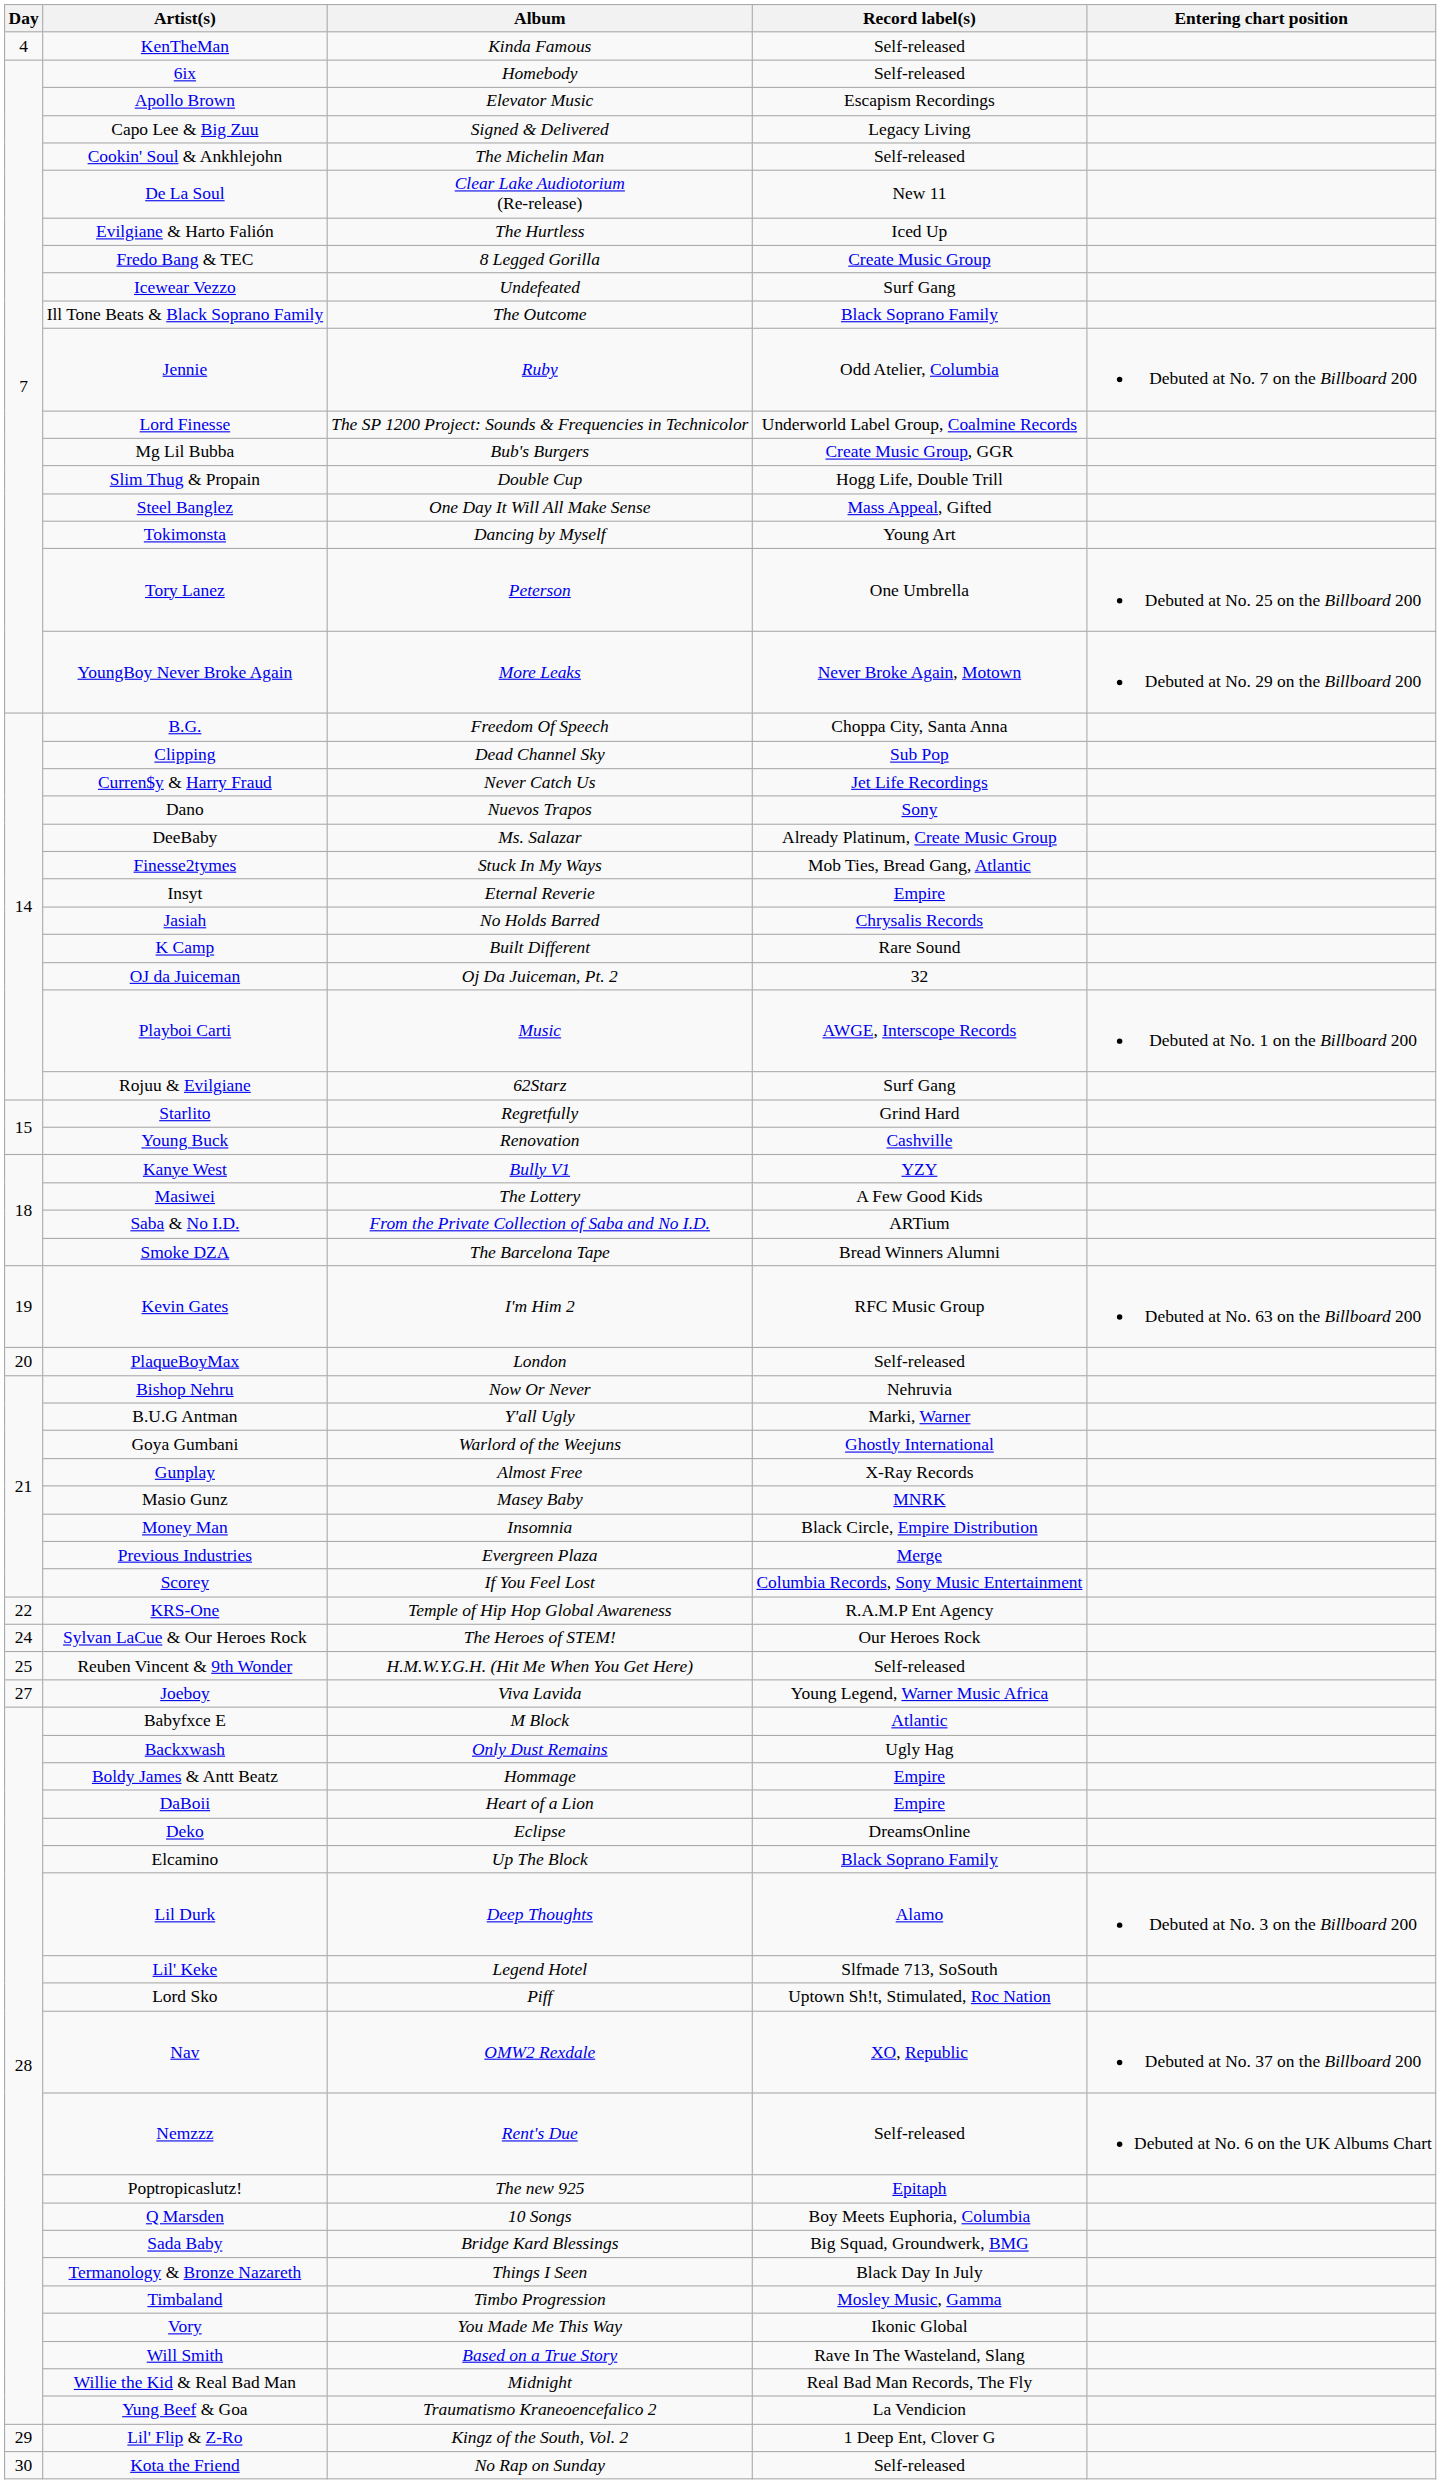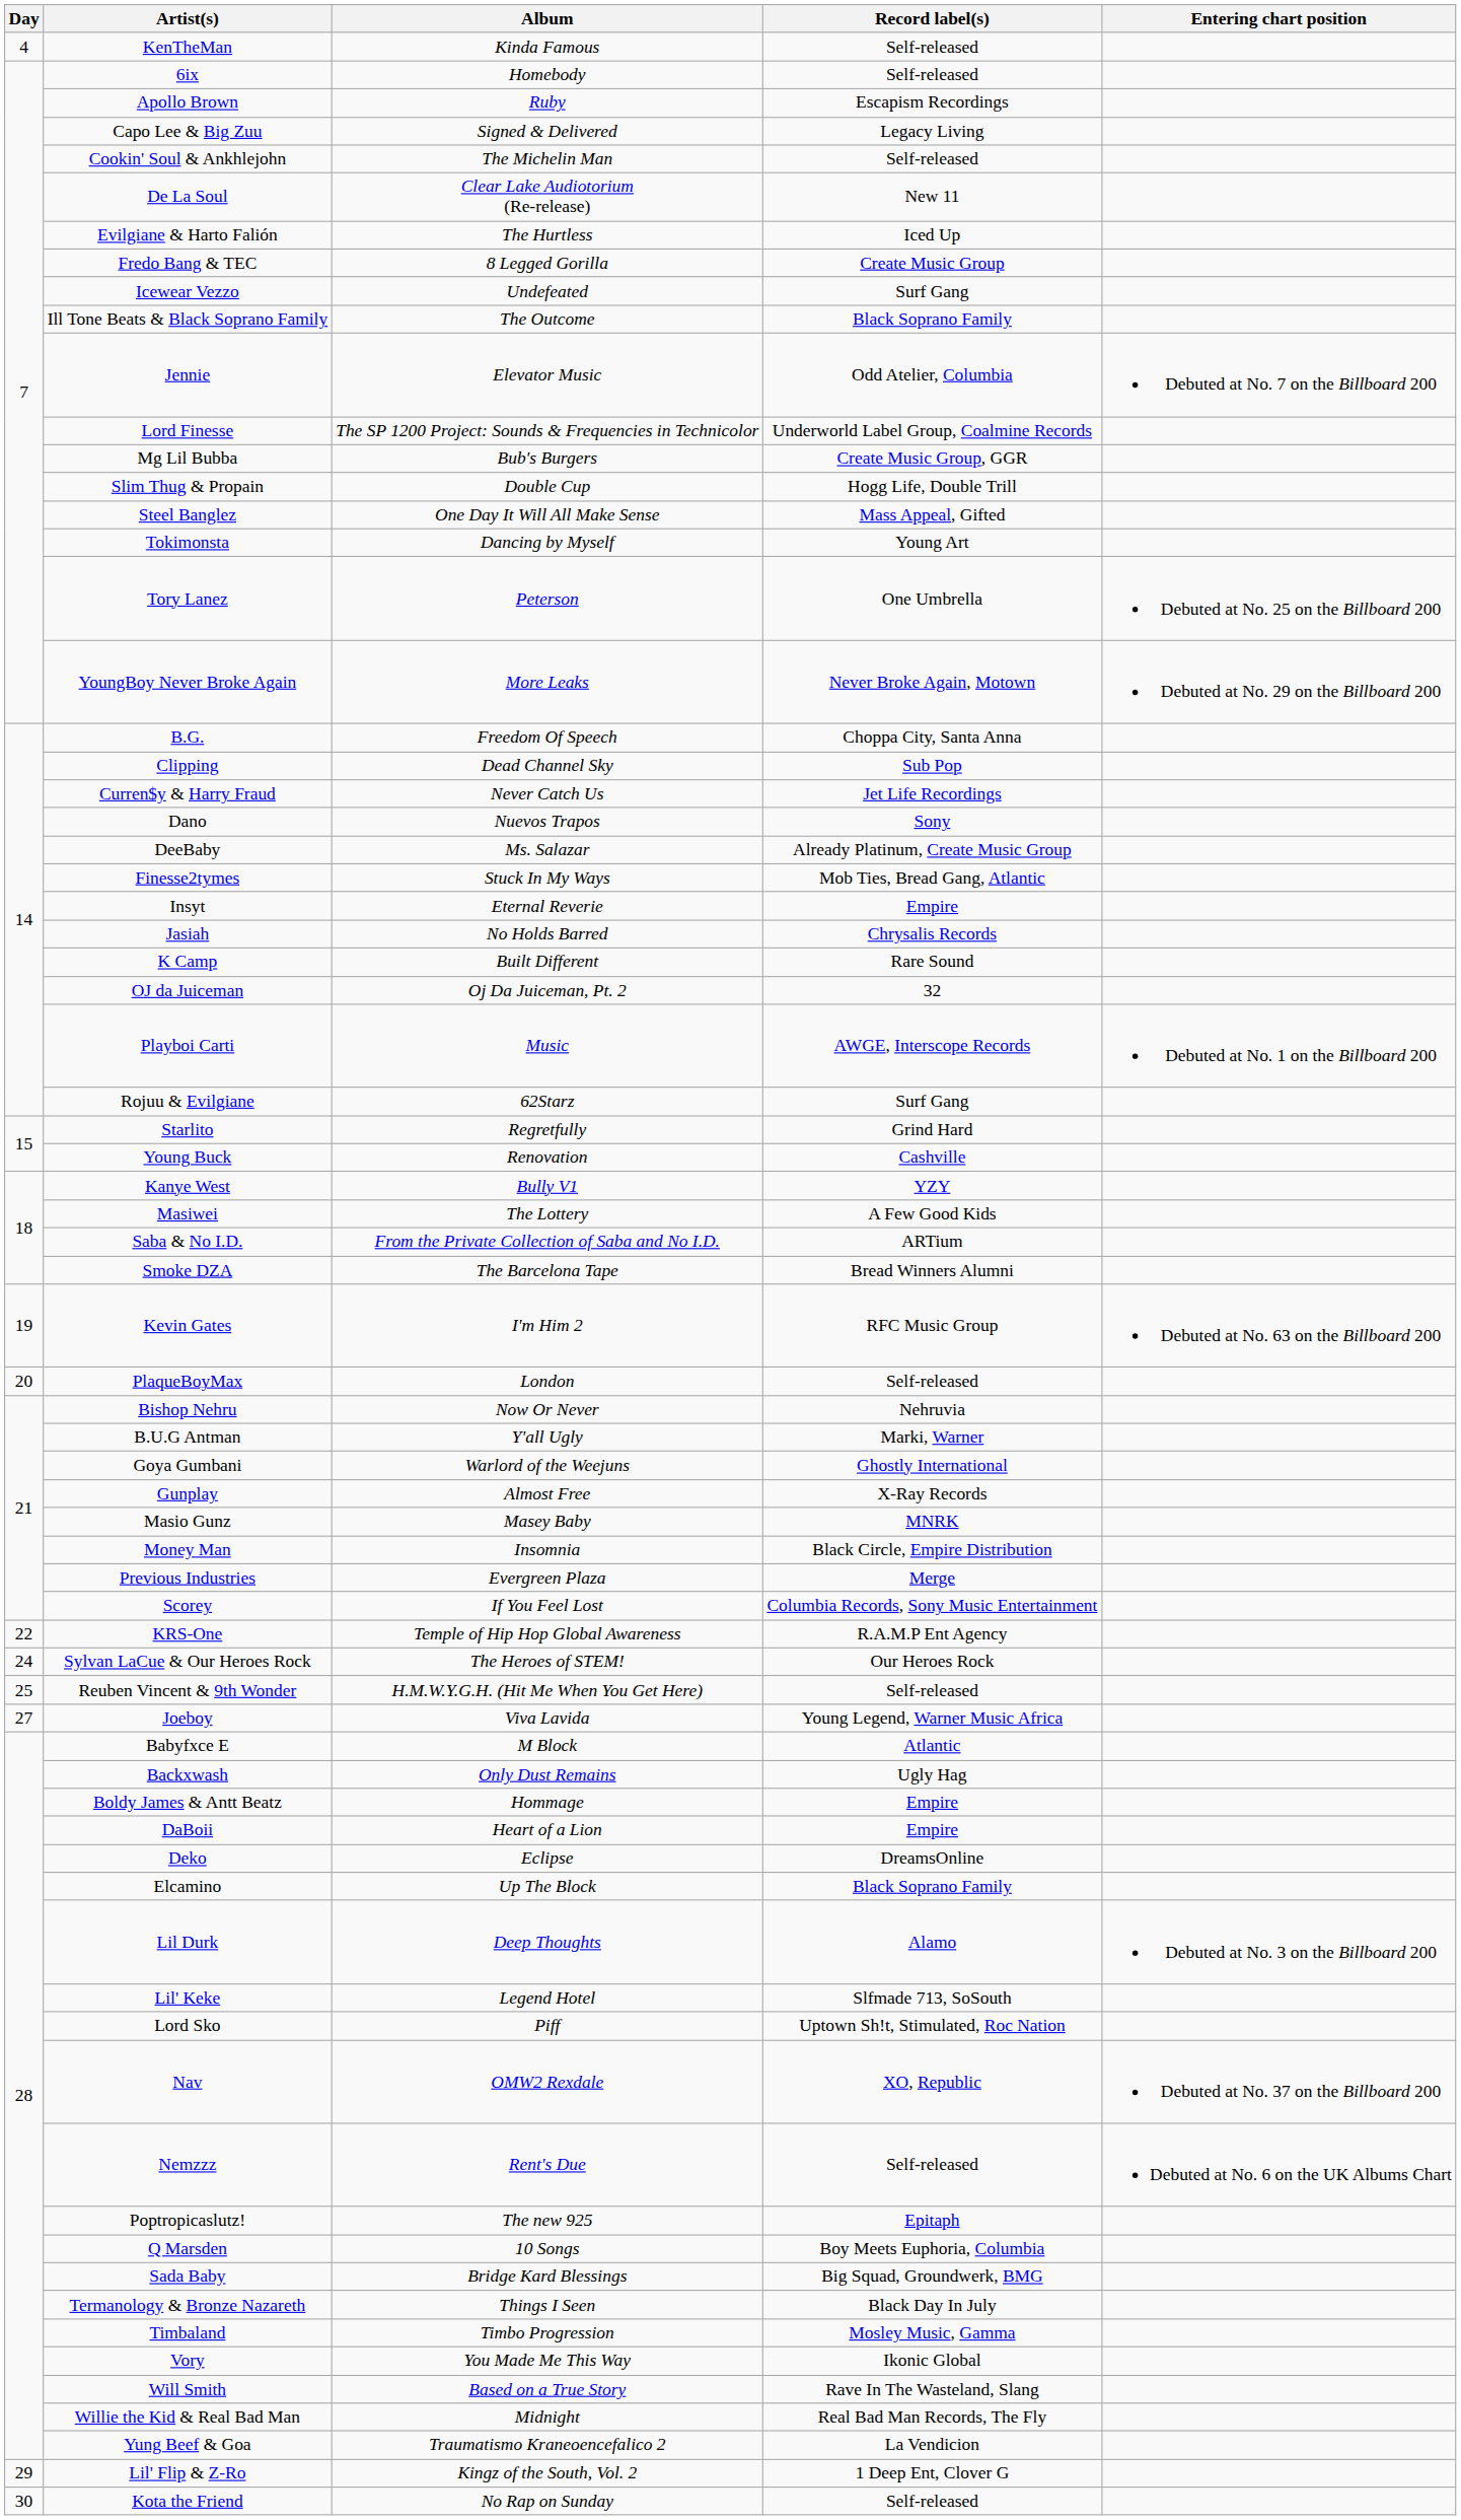Apollo Brown | Album: Elevator Music -> Ruby
Jennie | Album: Ruby -> Elevator Music
